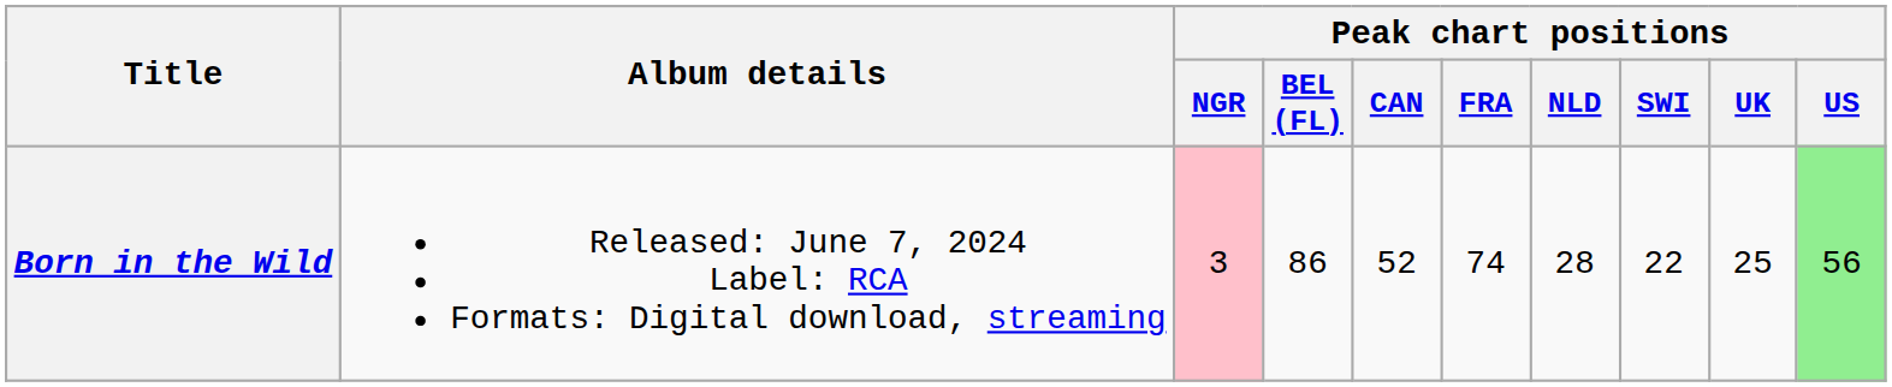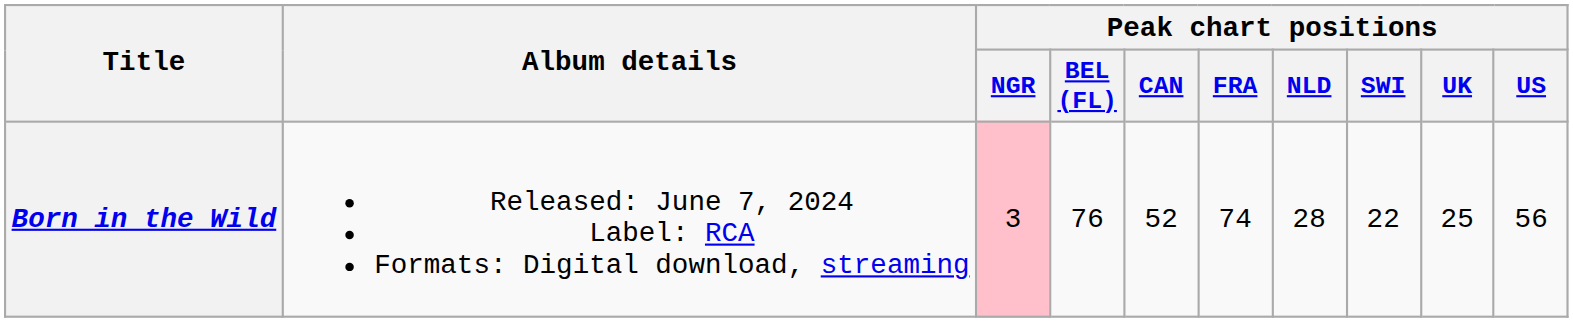Born in the Wild | Peak chart positions / BEL (FL): 86 -> 76
Born in the Wild | Peak chart positions / US: lightgreen background -> no background
